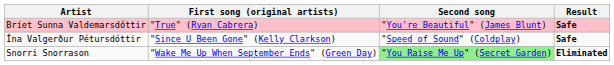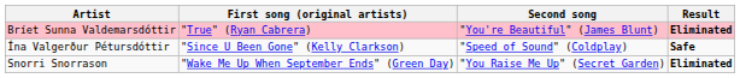Bríet Sunna Valdemarsdóttir | Result: Safe -> Eliminated
Snorri Snorrason | Second song: lightgreen background -> no background
